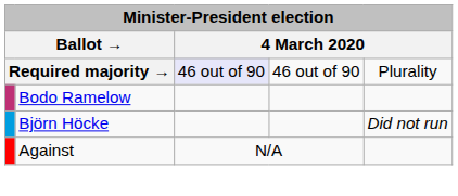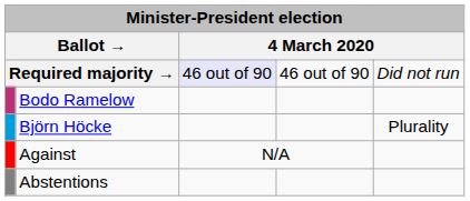Required majority → | column 5: Plurality -> Did not run
Björn Höcke | column 5: Did not run -> Plurality
+ row: Abstentions
